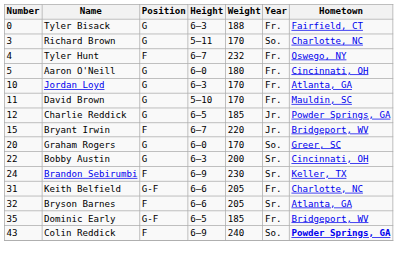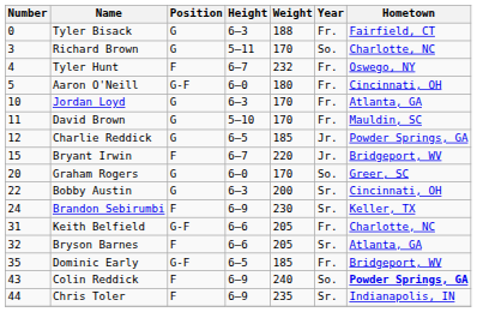Aaron O'Neill | Position: G -> G-F
+ row: 44 | Chris Toler | F | 6–9 | 235 | Sr. | Indianapolis, IN
